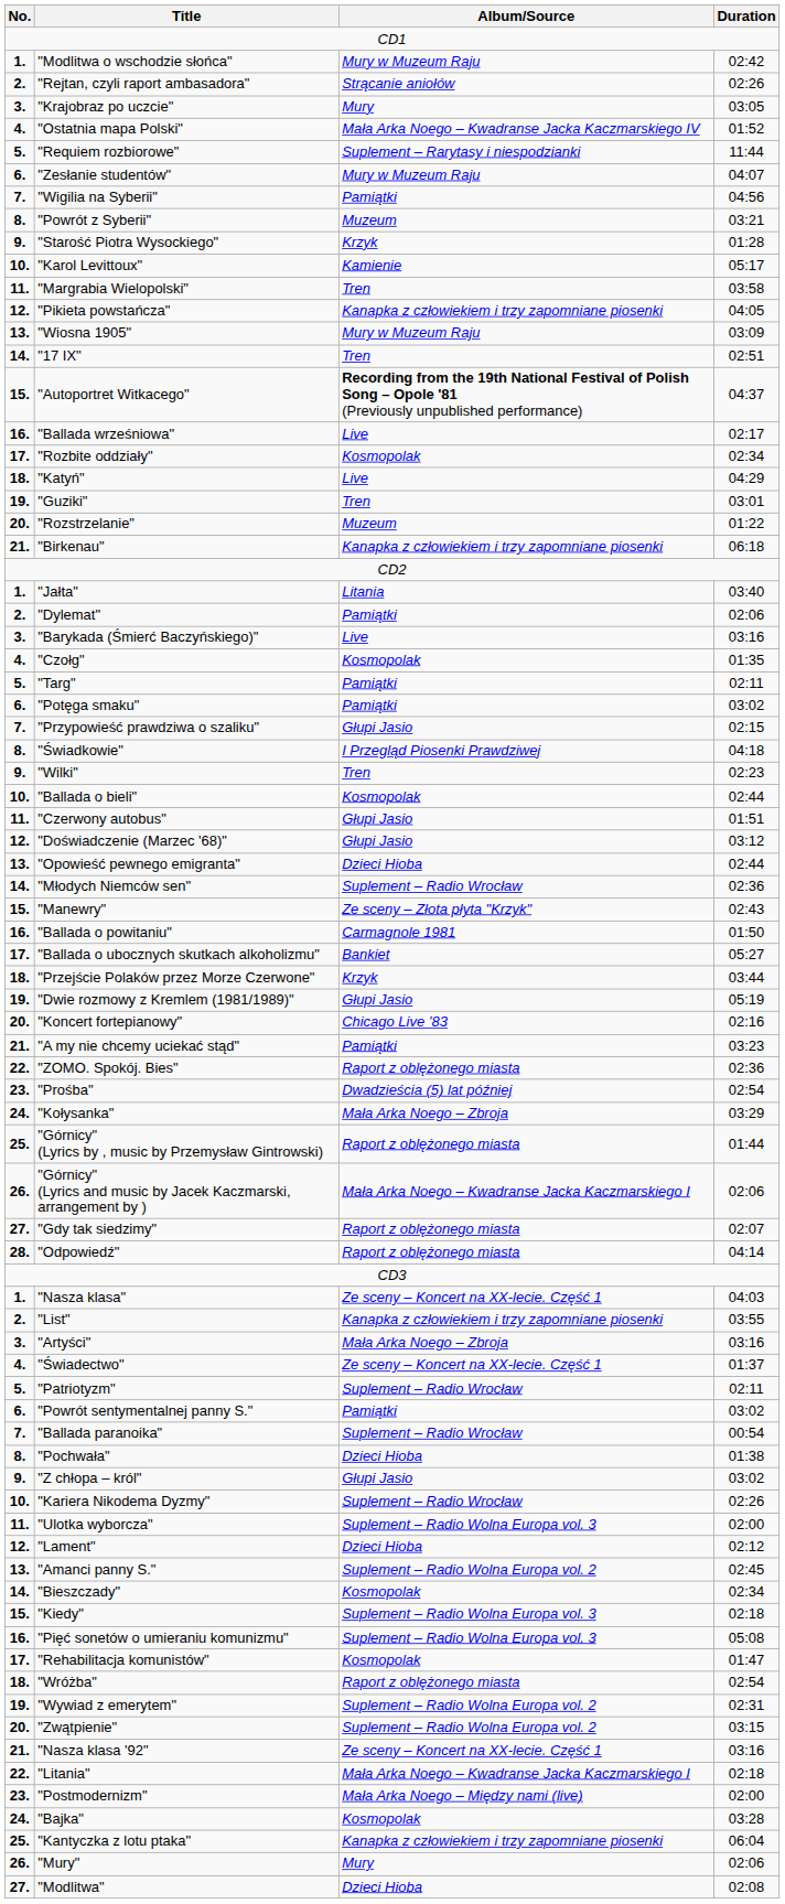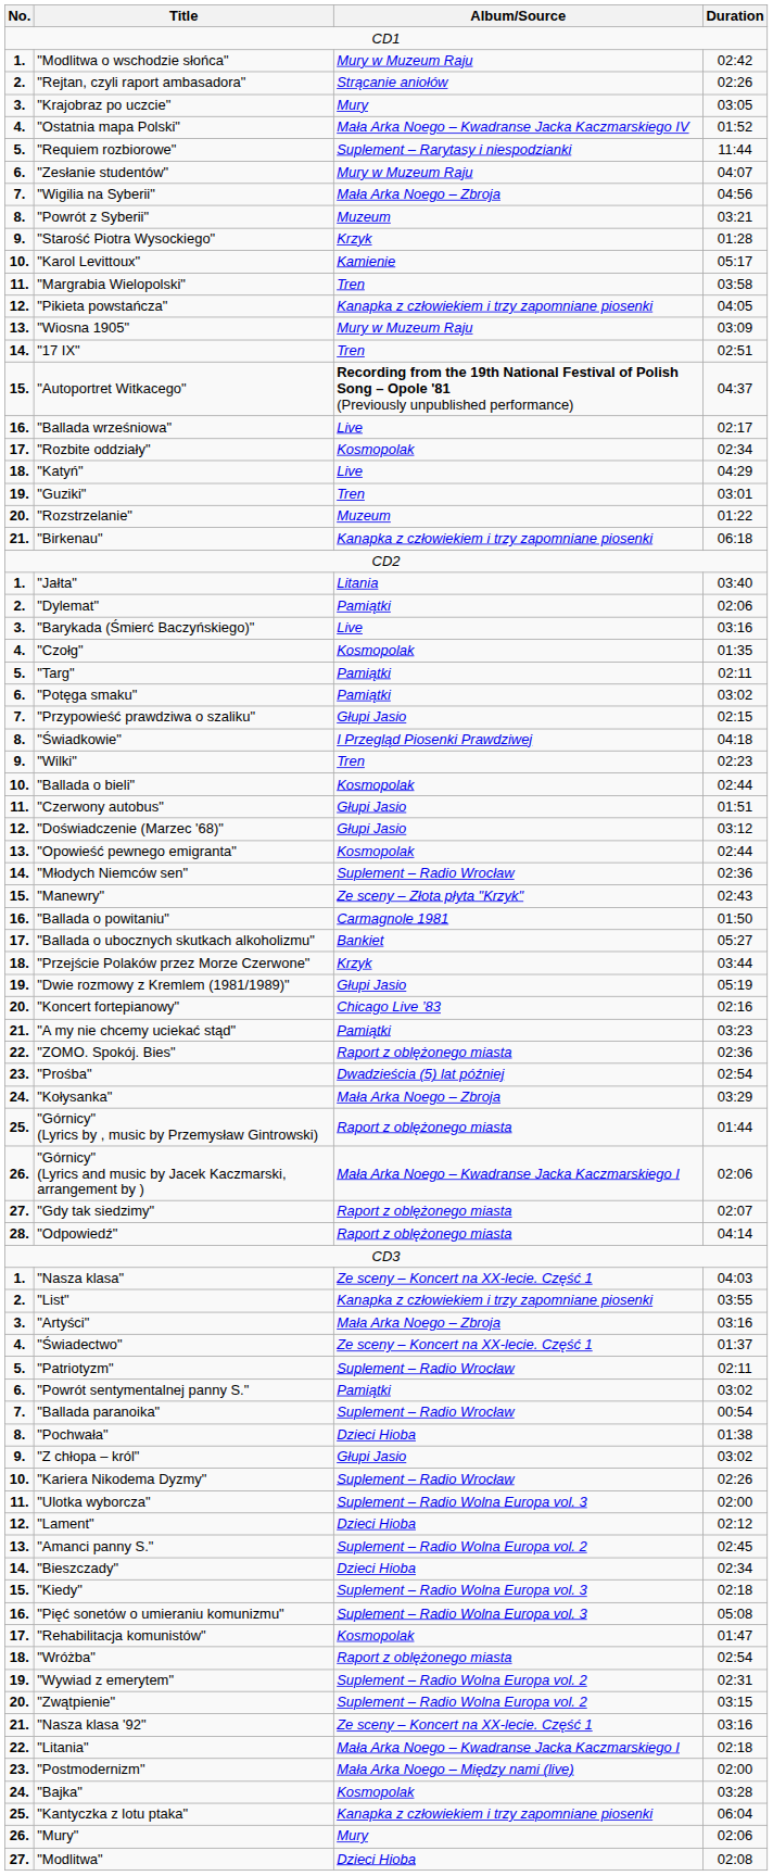"Wigilia na Syberii" | Album/Source: Pamiątki -> Mała Arka Noego – Zbroja
"Opowieść pewnego emigranta" | Album/Source: Dzieci Hioba -> Kosmopolak
"Bieszczady" | Album/Source: Kosmopolak -> Dzieci Hioba
